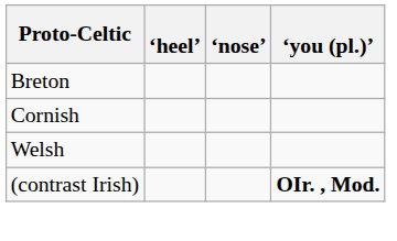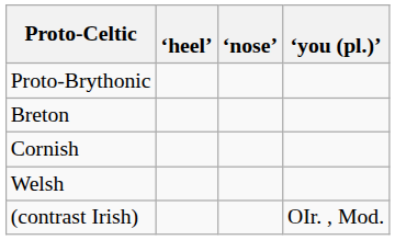+ row: Proto-Brythonic
(contrast Irish) | ‘you (pl.)’: bold -> normal
